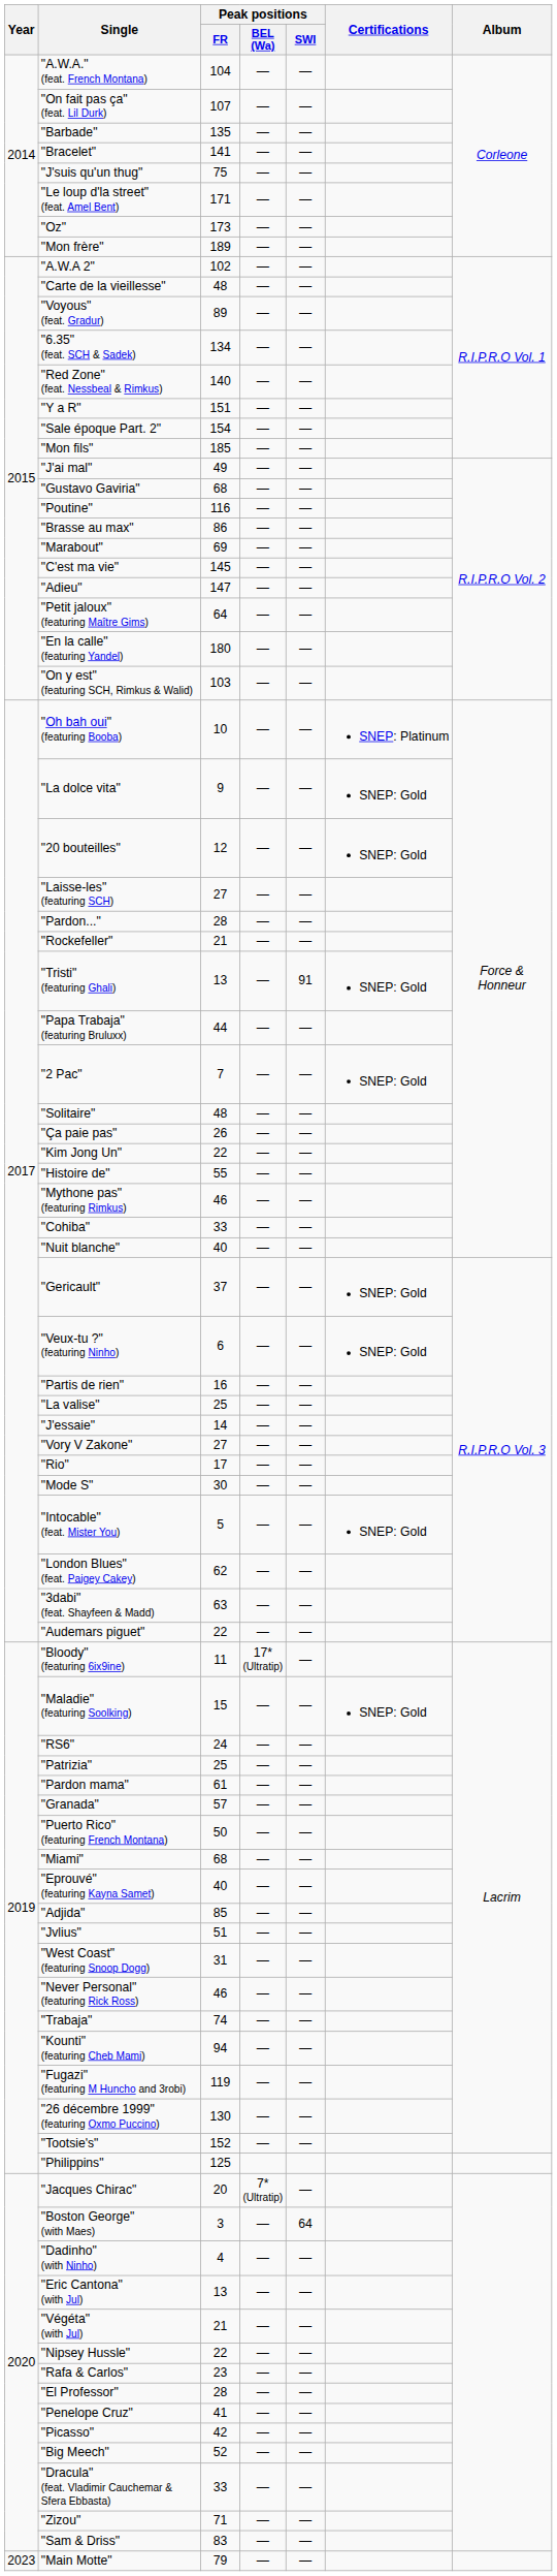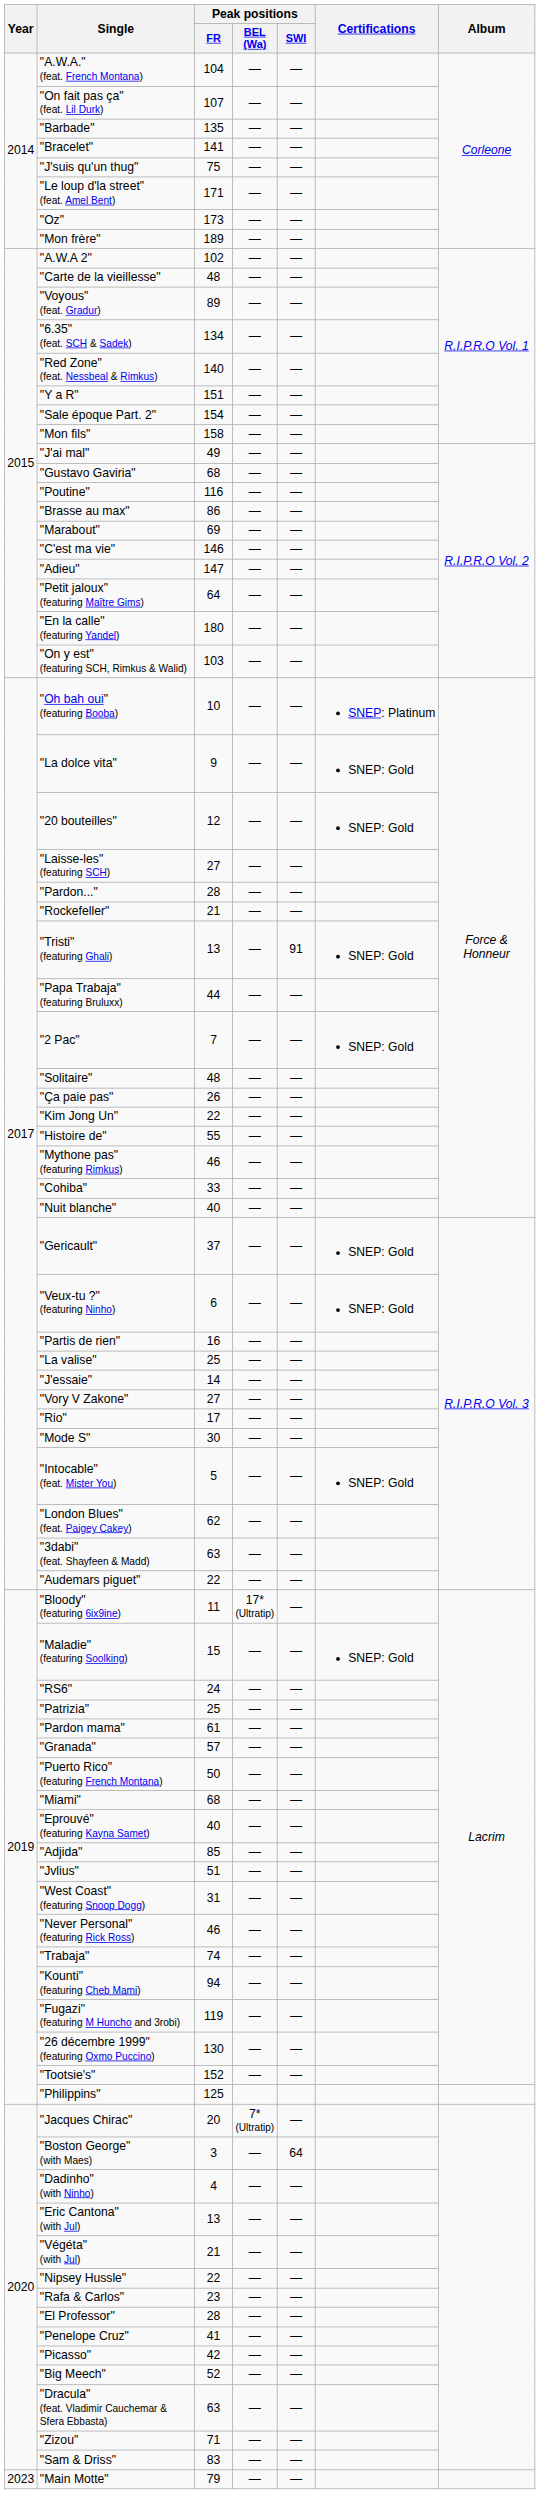"Mon fils" | Peak positions / FR: 185 -> 158
"C'est ma vie" | Peak positions / FR: 145 -> 146
"Dracula" (feat. Vladimir Cauchemar & Sfera Ebbasta) | Peak positions / FR: 33 -> 63
